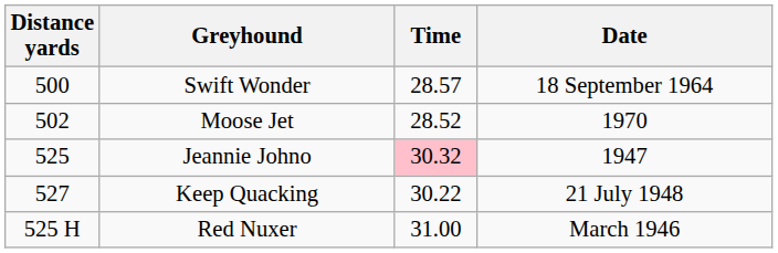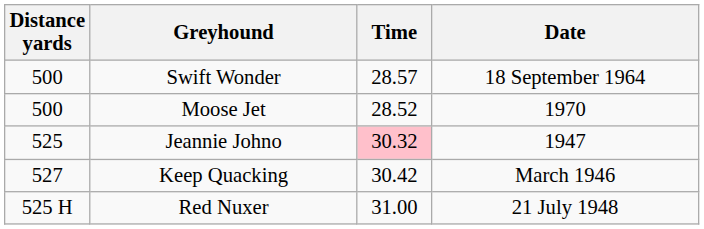Moose Jet | Distance yards: 502 -> 500
Keep Quacking | Time: 30.22 -> 30.42
Keep Quacking | Date: 21 July 1948 -> March 1946
Red Nuxer | Date: March 1946 -> 21 July 1948
